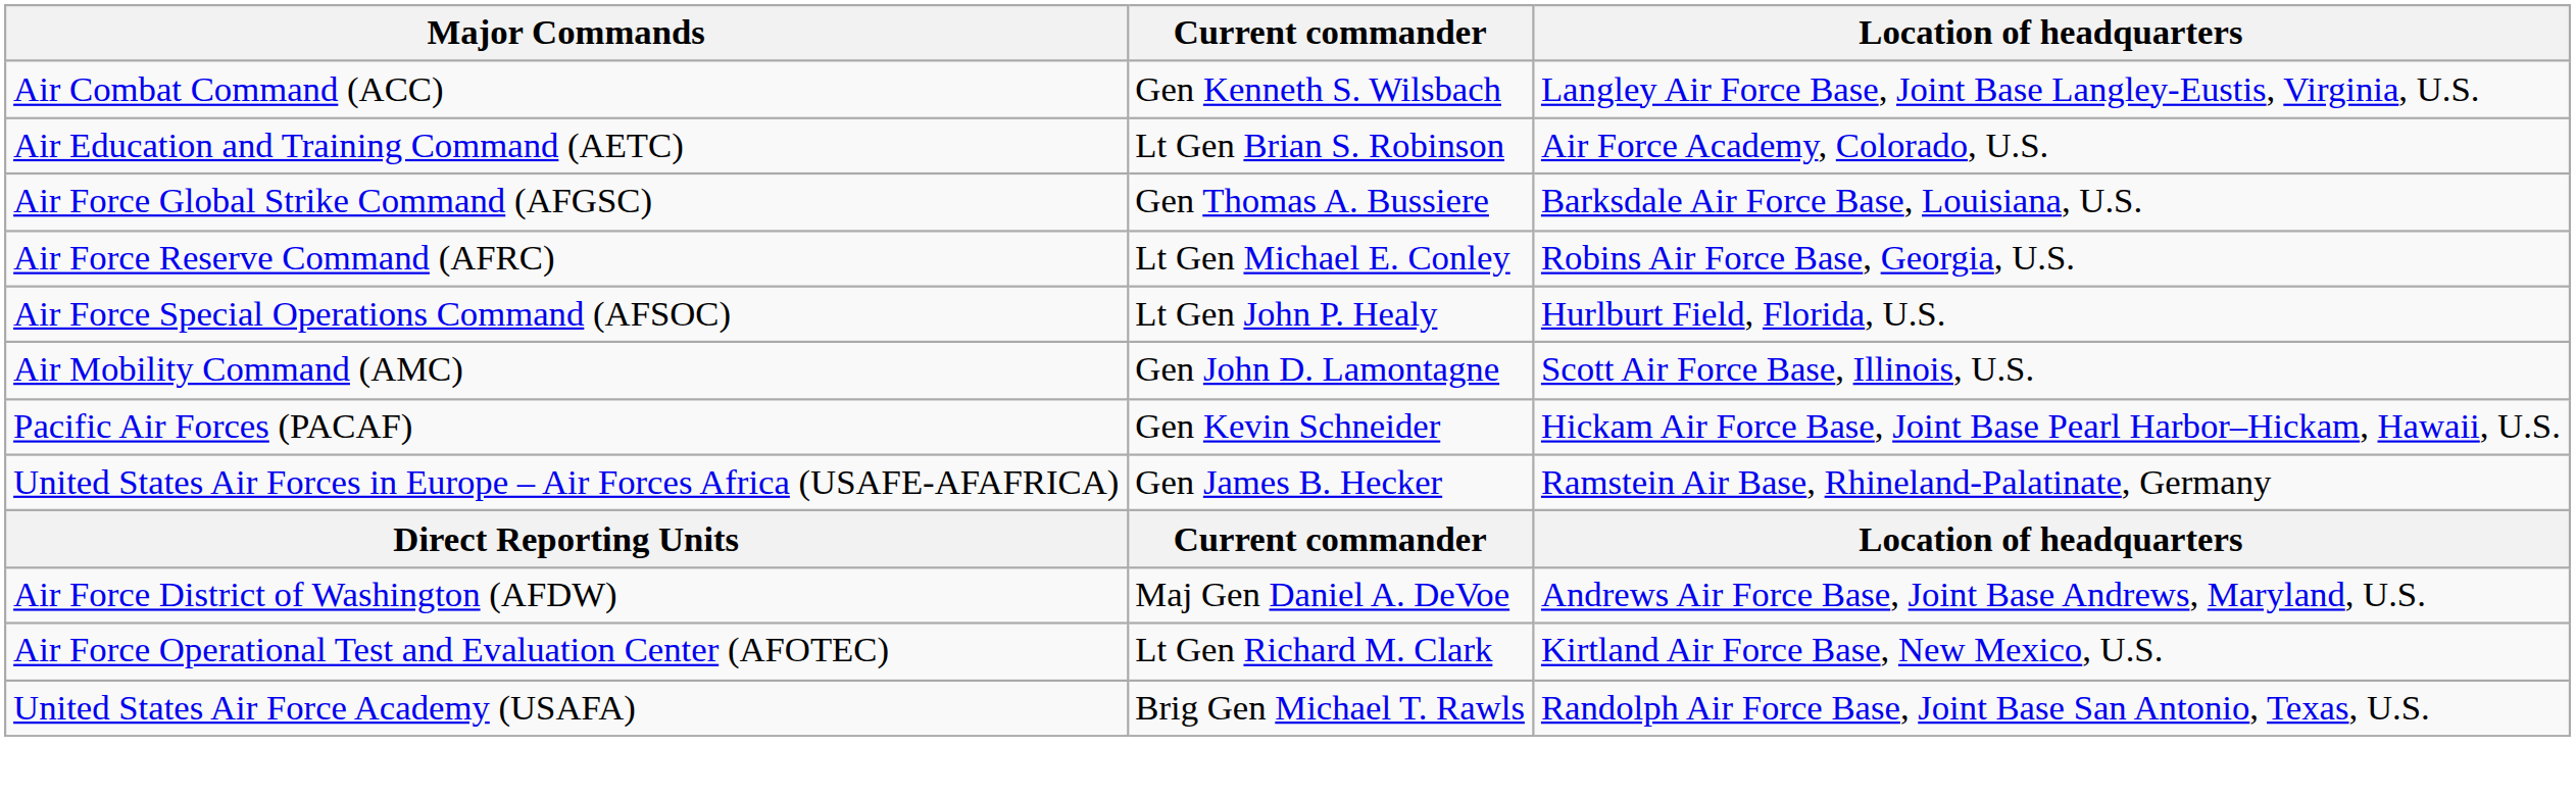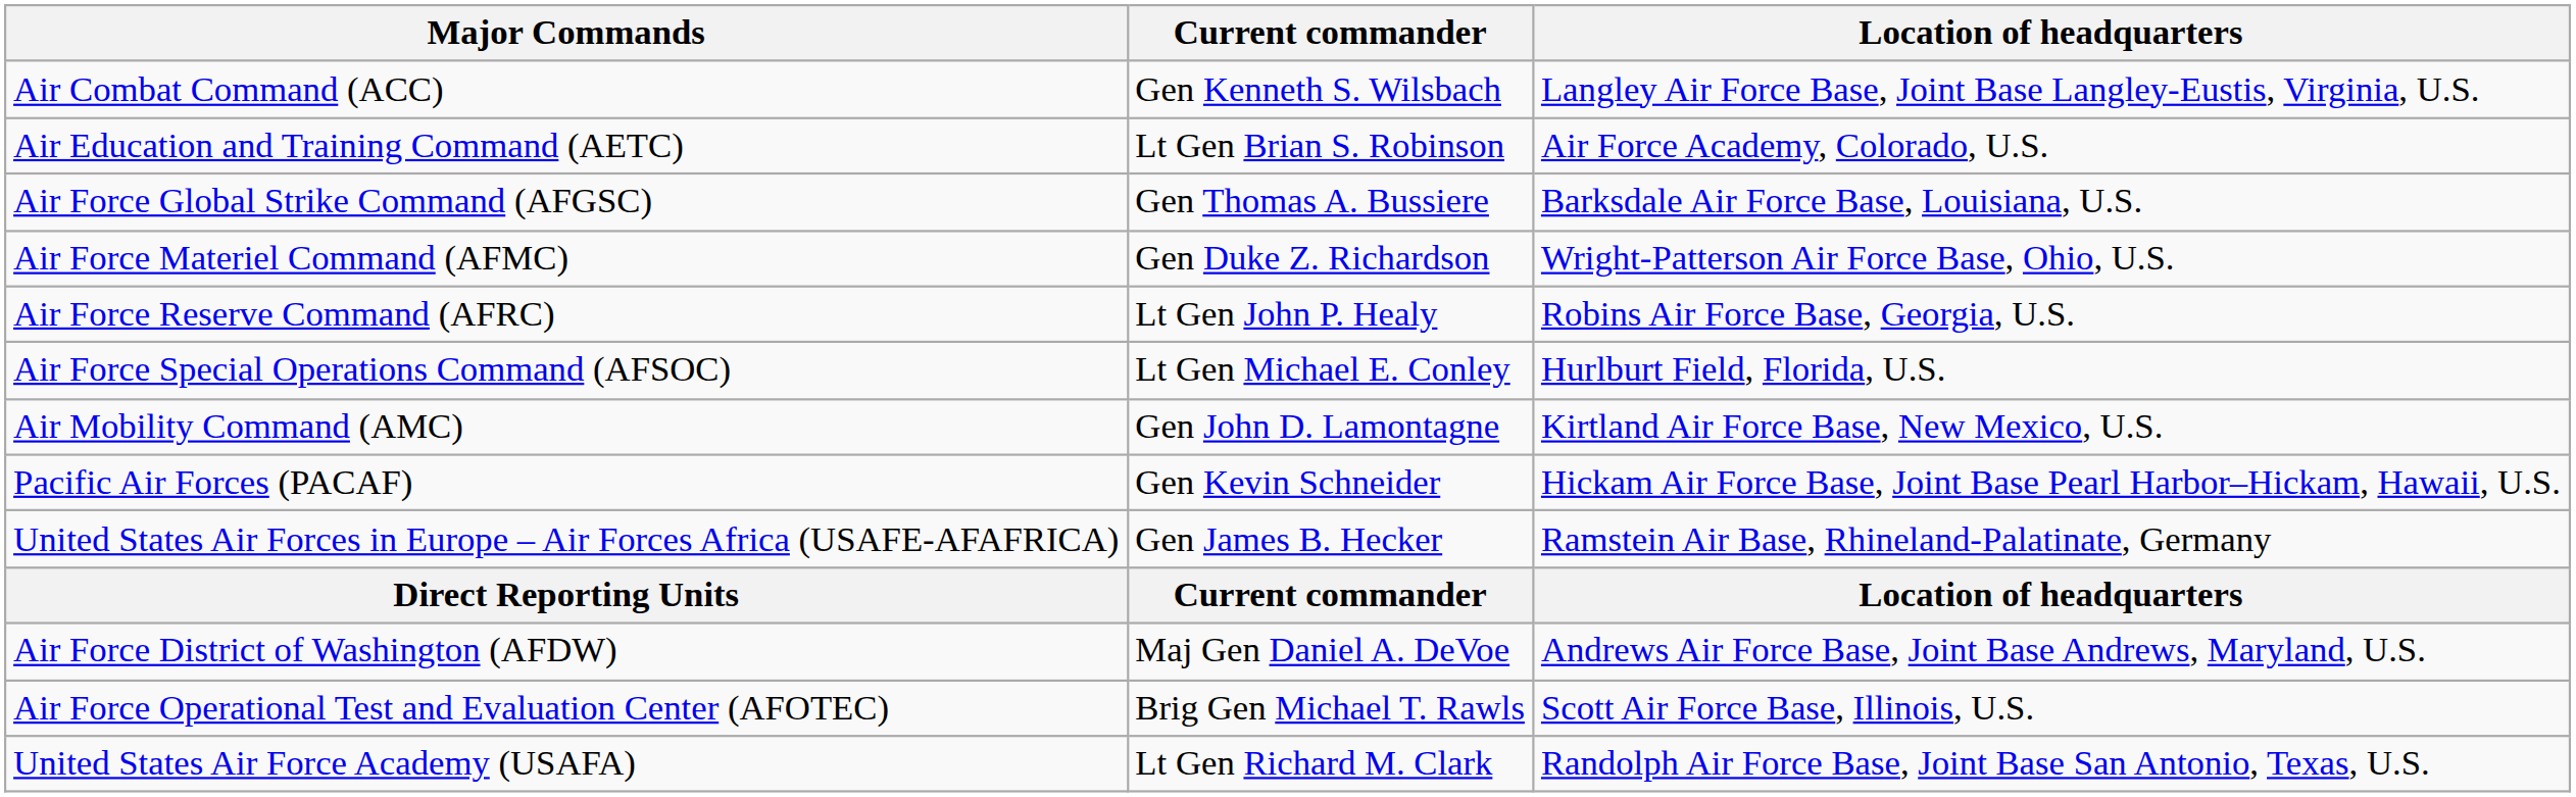+ row: Air Force Materiel Command (AFMC) | Gen Duke Z. Richardson | Wright-Patterson Air Force Base, Ohio, U.S.
Air Force Reserve Command (AFRC) | Current commander: Lt Gen Michael E. Conley -> Lt Gen John P. Healy
Air Force Special Operations Command (AFSOC) | Current commander: Lt Gen John P. Healy -> Lt Gen Michael E. Conley
Air Mobility Command (AMC) | Location of headquarters: Scott Air Force Base, Illinois, U.S. -> Kirtland Air Force Base, New Mexico, U.S.
Air Force Operational Test and Evaluation Center (AFOTEC) | Current commander: Lt Gen Richard M. Clark -> Brig Gen Michael T. Rawls
Air Force Operational Test and Evaluation Center (AFOTEC) | Location of headquarters: Kirtland Air Force Base, New Mexico, U.S. -> Scott Air Force Base, Illinois, U.S.
United States Air Force Academy (USAFA) | Current commander: Brig Gen Michael T. Rawls -> Lt Gen Richard M. Clark
